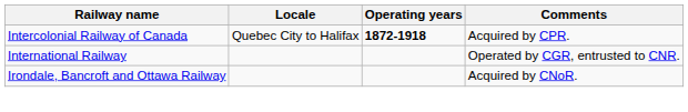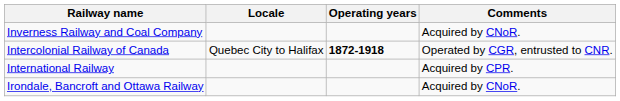+ row: Inverness Railway and Coal Company | Acquired by CNoR.
Intercolonial Railway of Canada | Comments: Acquired by CPR. -> Operated by CGR, entrusted to CNR.
International Railway | Comments: Operated by CGR, entrusted to CNR. -> Acquired by CPR.
